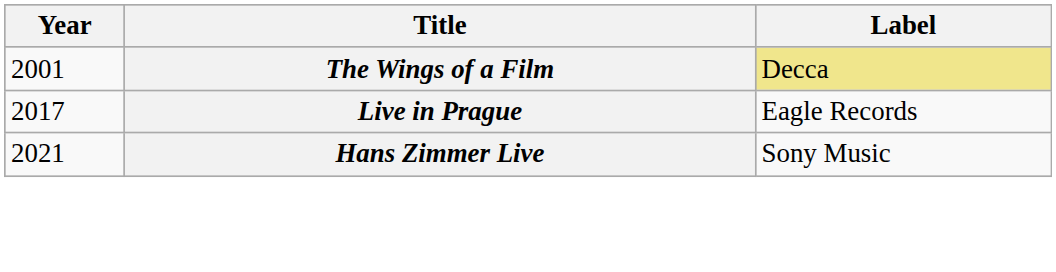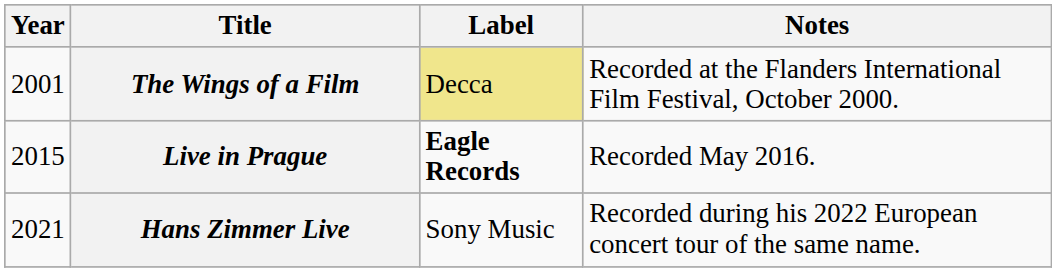+ column: Notes | Recorded at the Flanders International Film Festival, October 2000. | Recorded May 2016. | Recorded during his 2022 European concert tour of the same name.
Live in Prague | Year: 2017 -> 2015
Live in Prague | Label: normal -> bold
